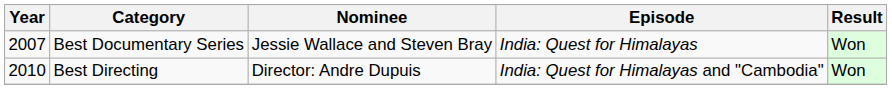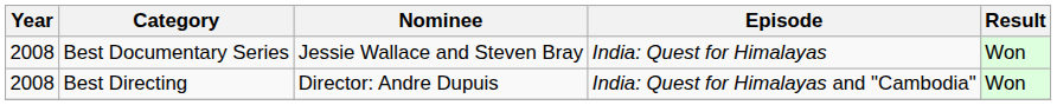Best Documentary Series | Year: 2007 -> 2008
Best Directing | Year: 2010 -> 2008
